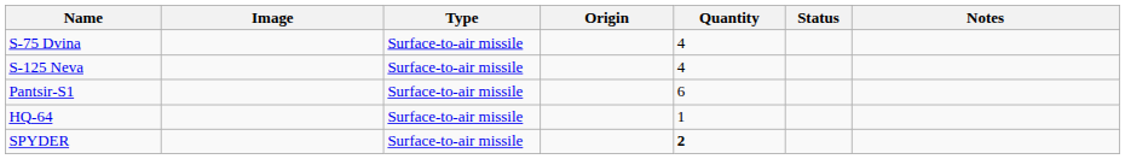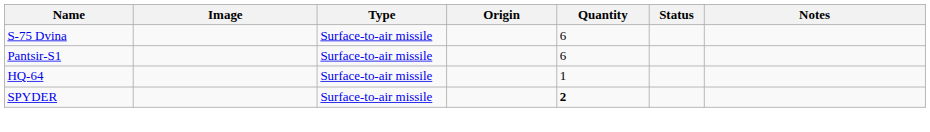S-75 Dvina | Quantity: 4 -> 6
- row: S-125 Neva | Surface-to-air missile | 4
